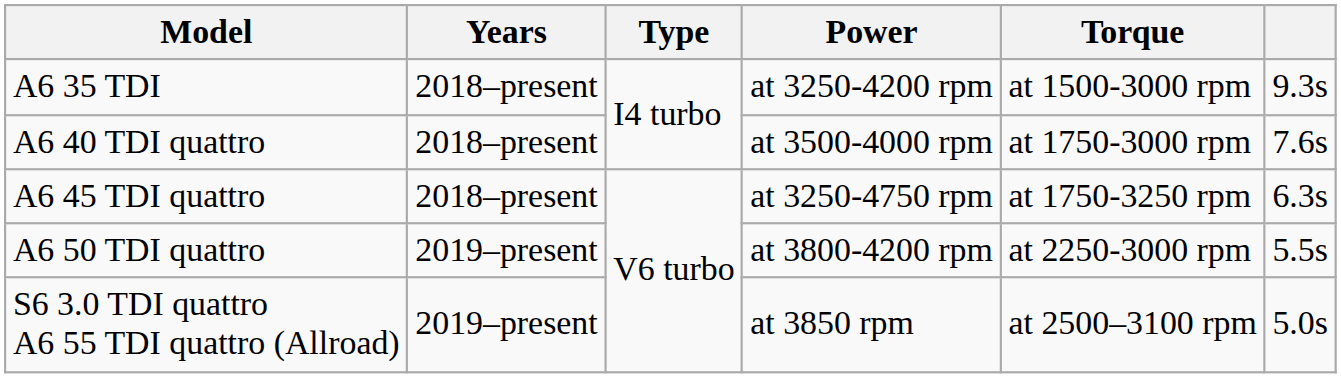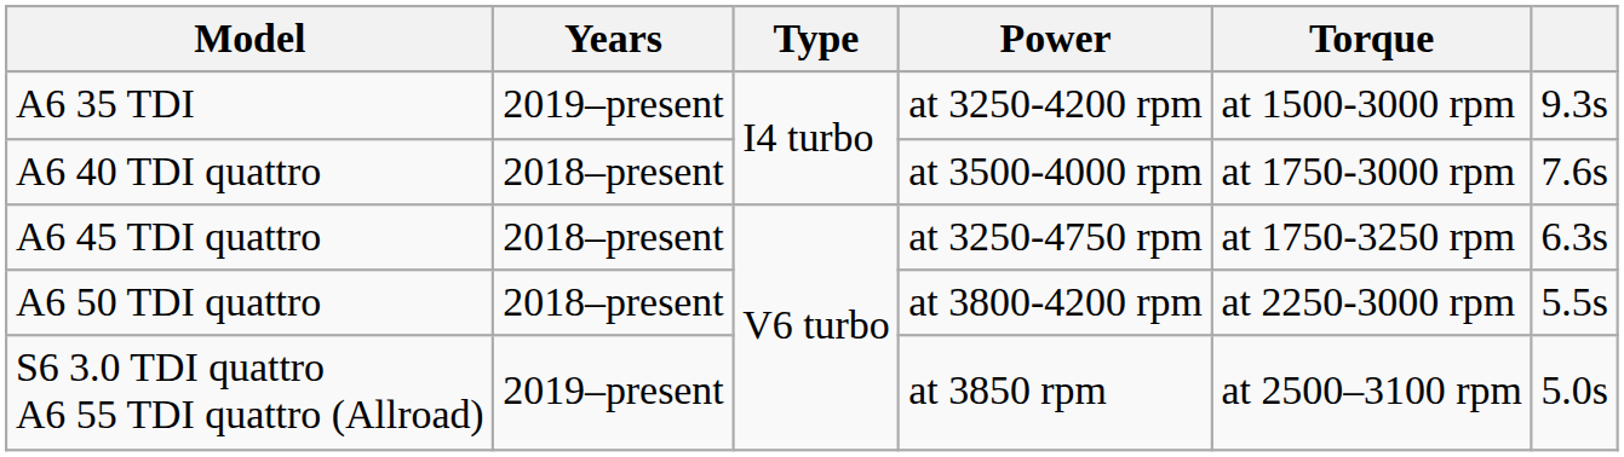A6 35 TDI | Years: 2018–present -> 2019–present
A6 50 TDI quattro | Years: 2019–present -> 2018–present
